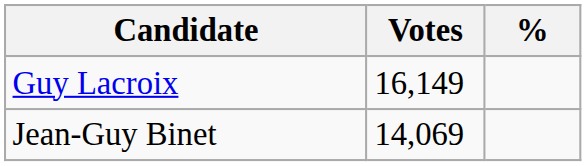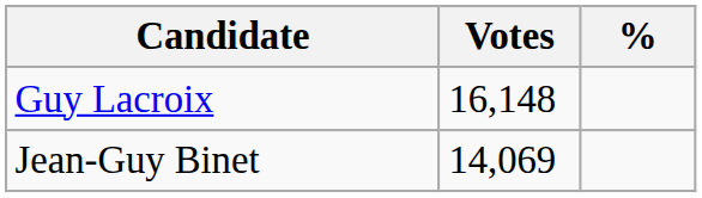Guy Lacroix | Votes: 16,149 -> 16,148
